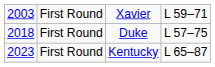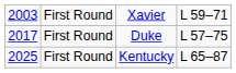Duke | column 1: 2018 -> 2017
Kentucky | column 1: 2023 -> 2025
